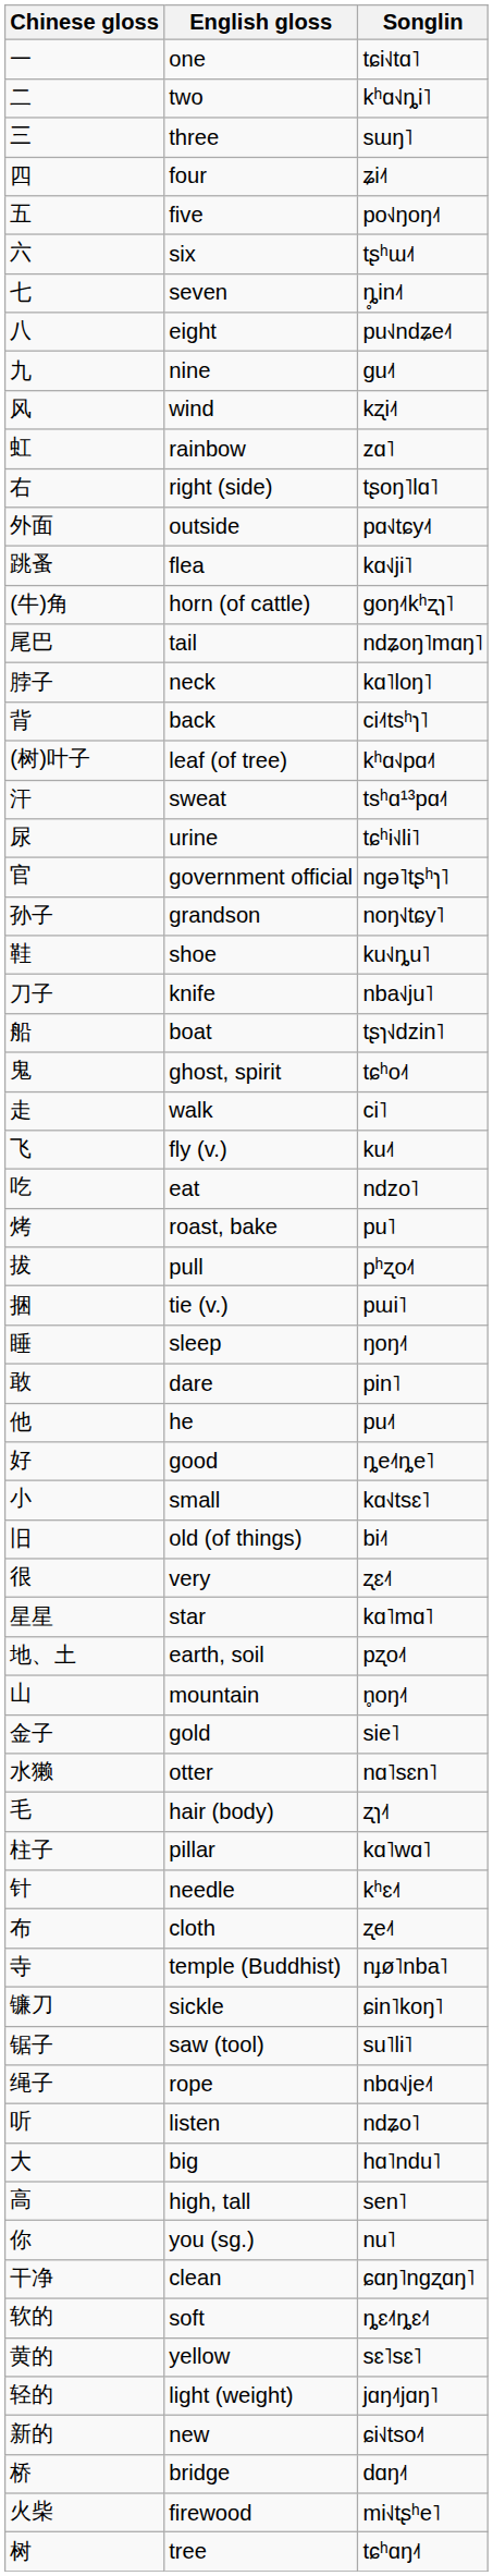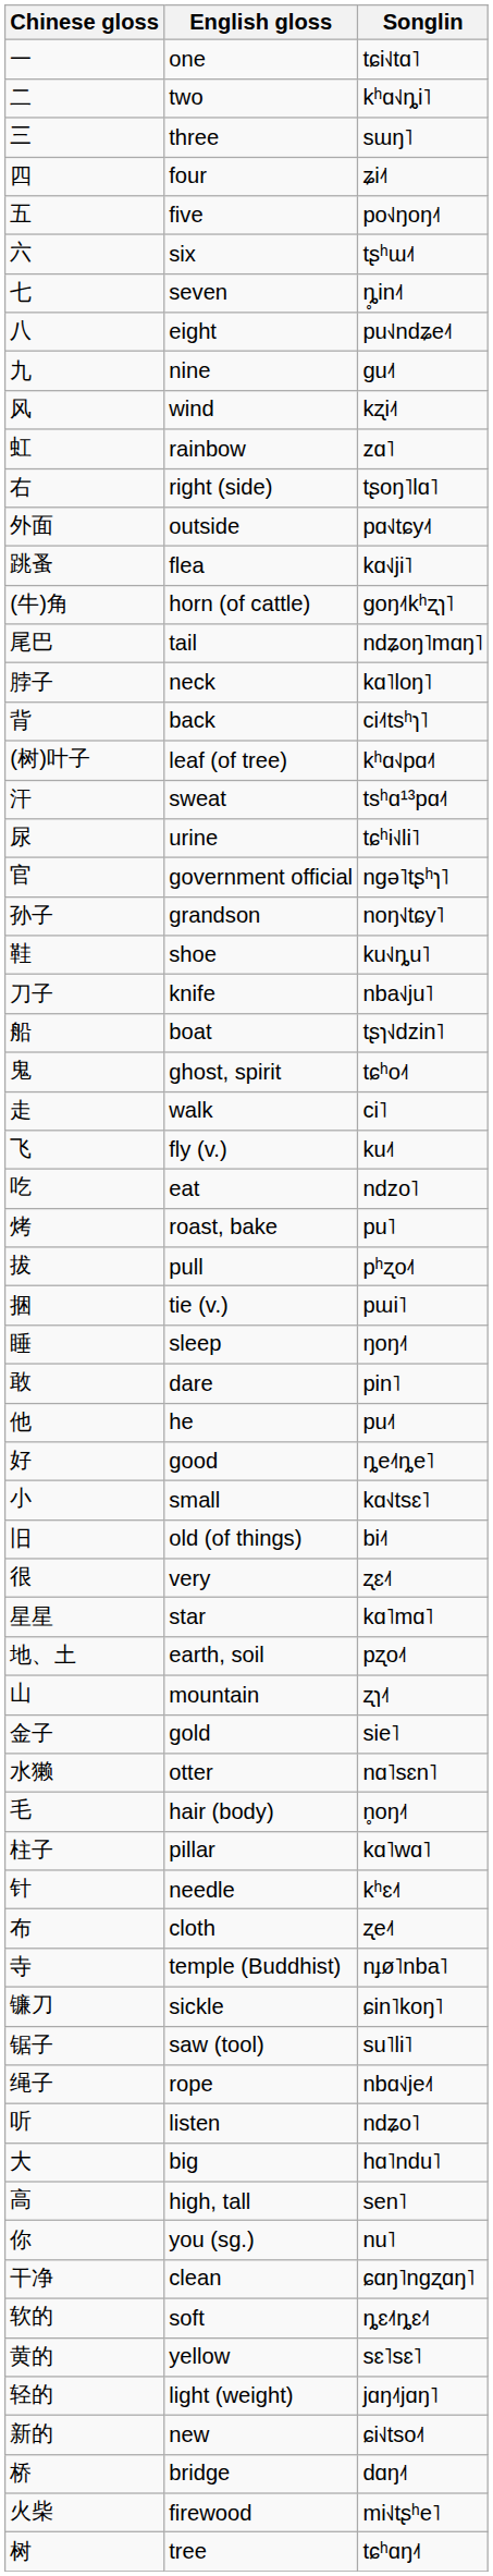mountain | Songlin: n̥oŋ˨˦ -> ʐɿ˨˦
hair (body) | Songlin: ʐɿ˨˦ -> n̥oŋ˨˦
